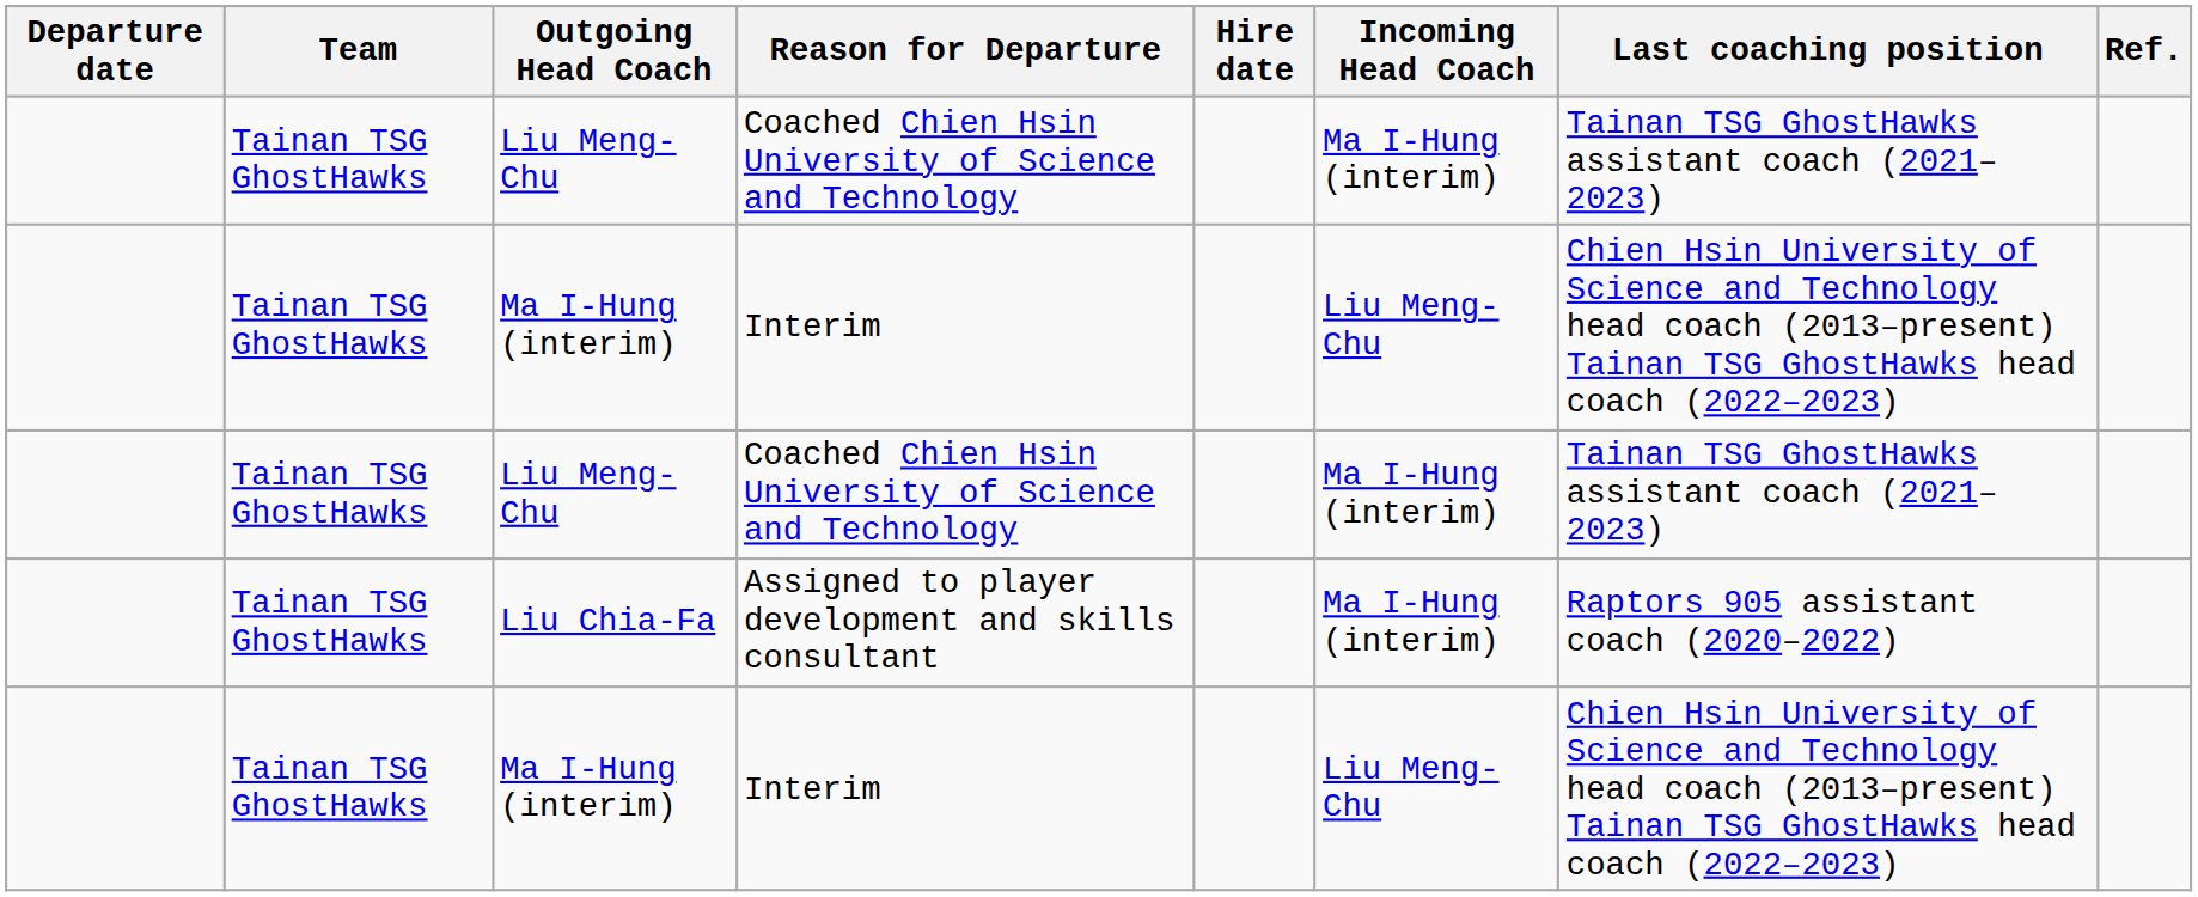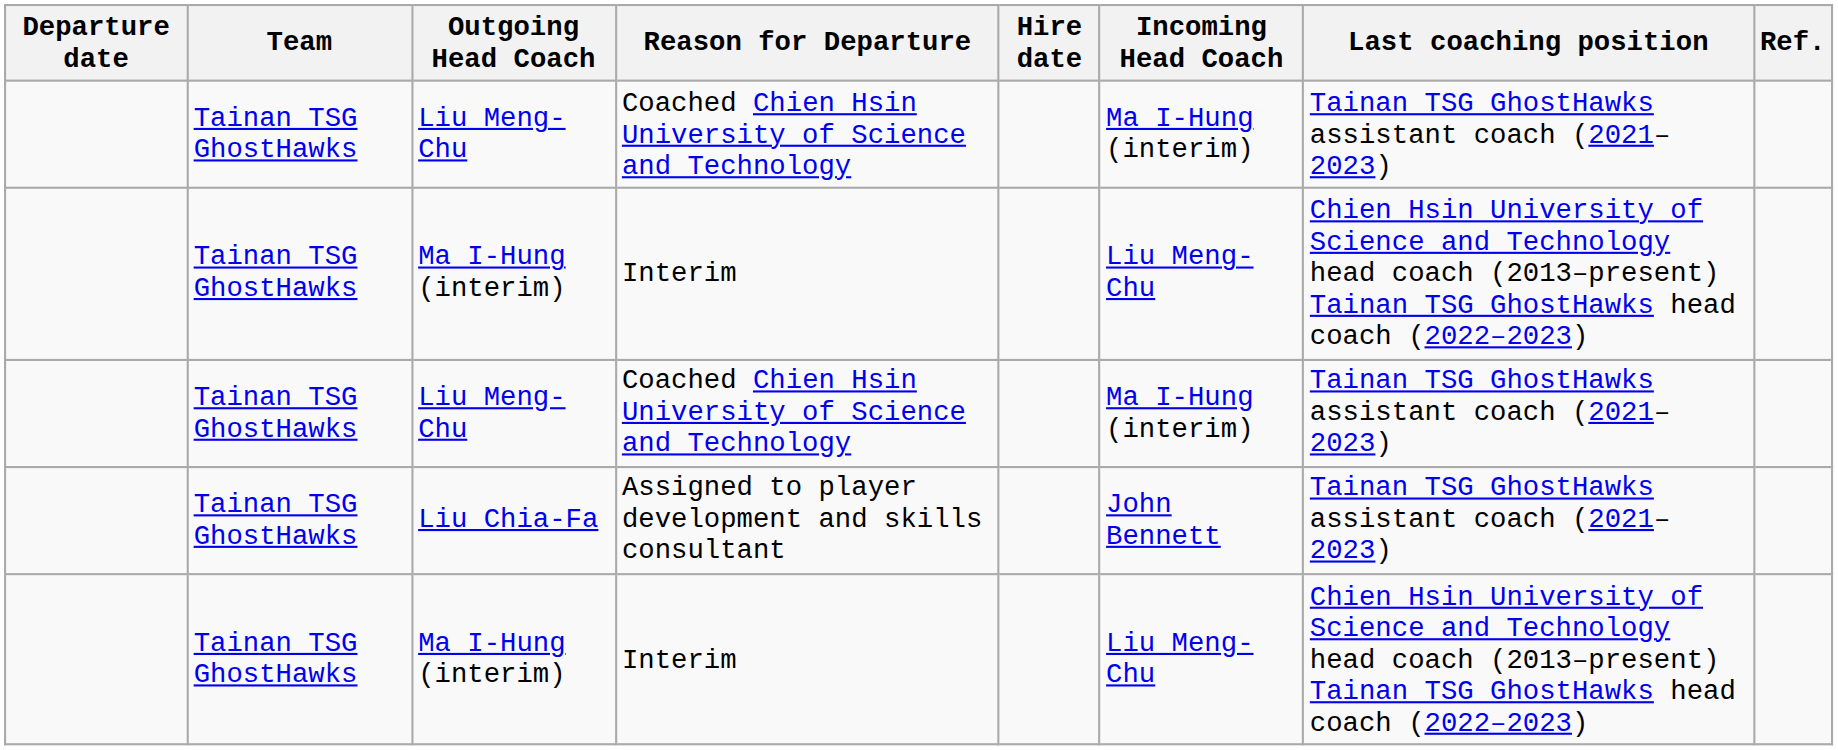Liu Chia-Fa | Incoming Head Coach: Ma I-Hung (interim) -> John Bennett
Liu Chia-Fa | Last coaching position: Raptors 905 assistant coach (2020–2022) -> Tainan TSG GhostHawks assistant coach (2021–2023)
